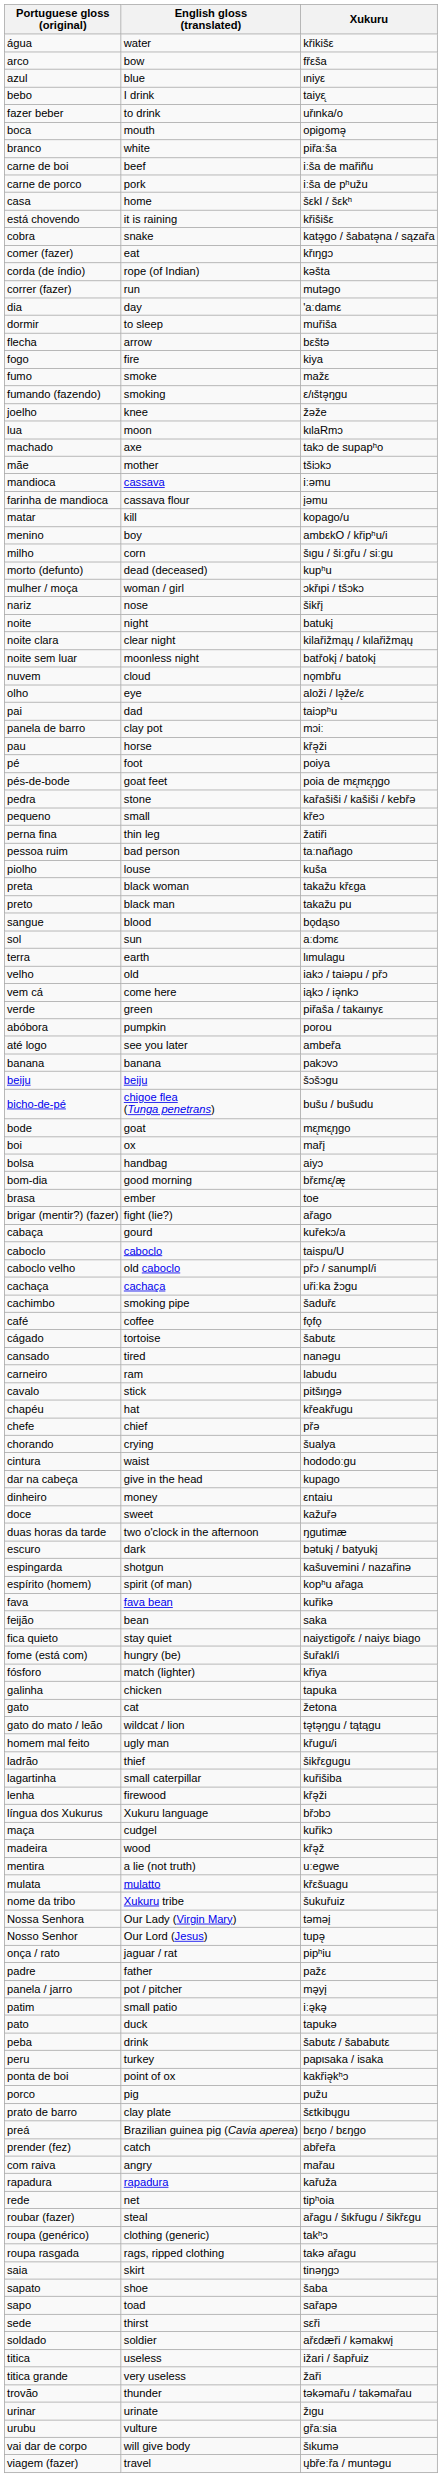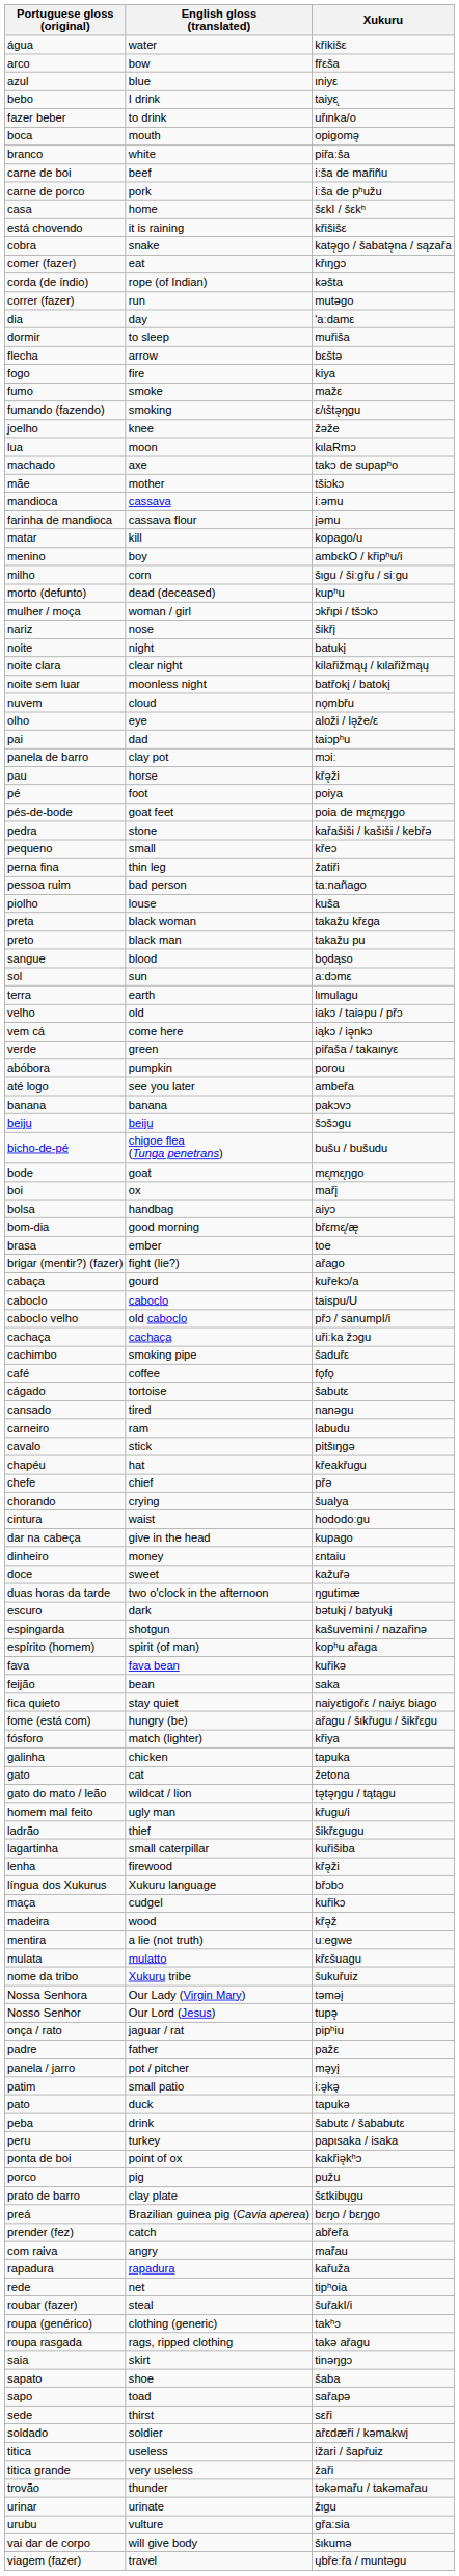fome (está com) | Xukuru: šuřakI/i -> ařagu / šιkřugu / šikřεgu
roubar (fazer) | Xukuru: ařagu / šιkřugu / šikřεgu -> šuřakI/i
